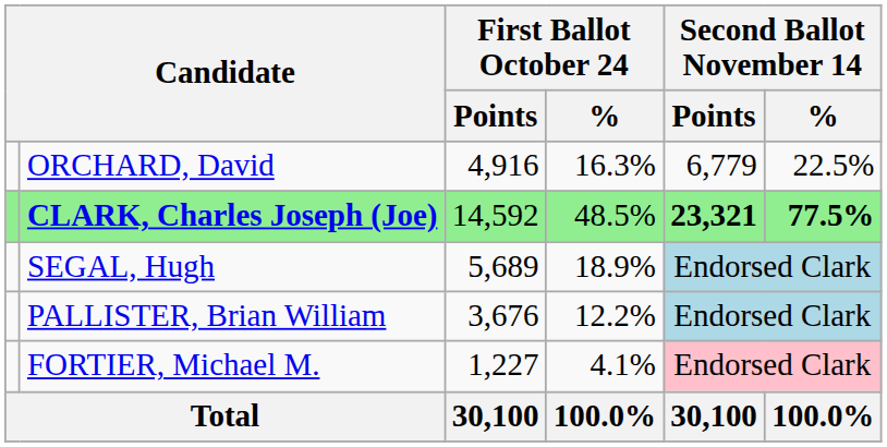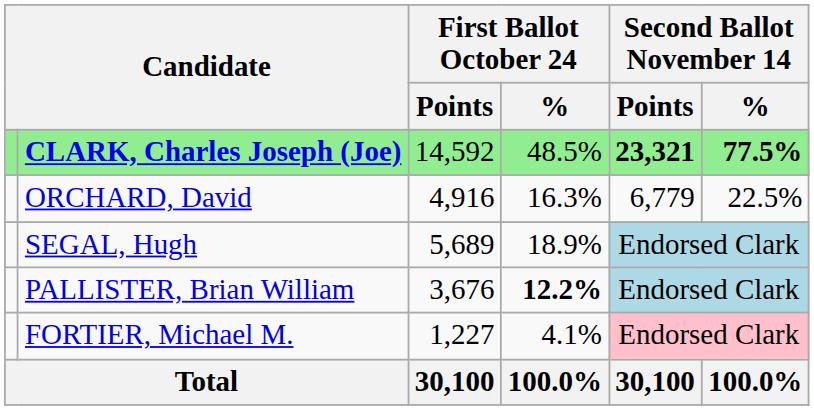rows swapped: CLARK, Charles Joseph (Joe) <-> ORCHARD, David
PALLISTER, Brian William | First Ballot October 24 / %: normal -> bold
